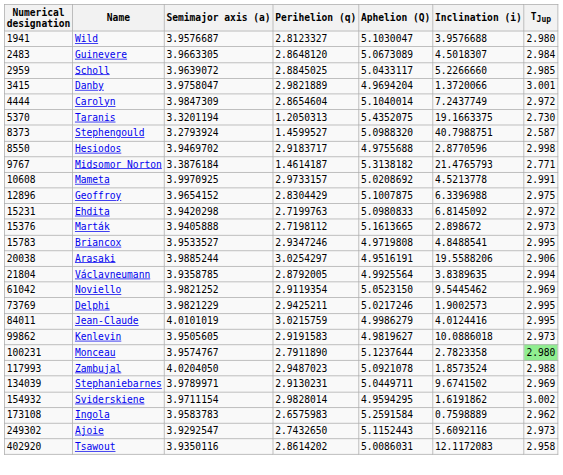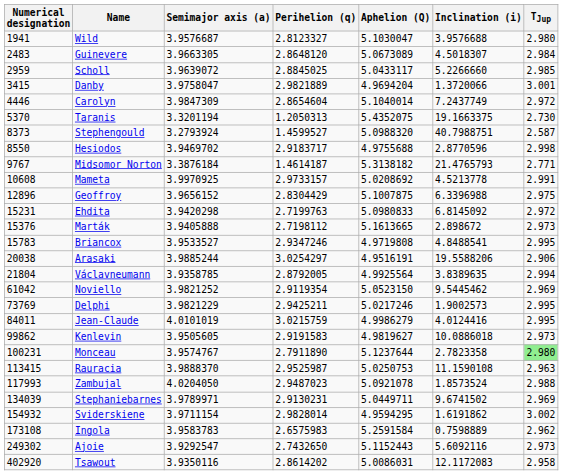Carolyn | Numerical designation: 4444 -> 4446
Geoffroy | Semimajor axis (a): 3.9654152 -> 3.9656152
+ row: 113415 | Rauracia | 3.9888370 | 2.9525987 | 5.0250753 | 11.1590108 | 2.963
